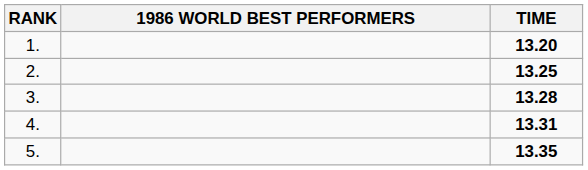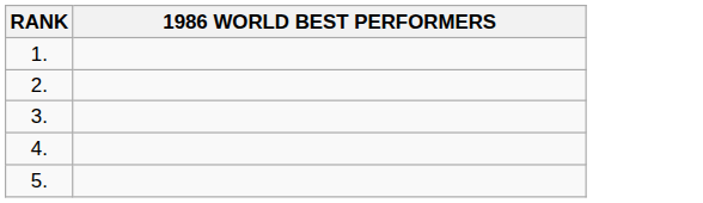- column: TIME | 13.20 | 13.25 | 13.28 | 13.31 | 13.35
